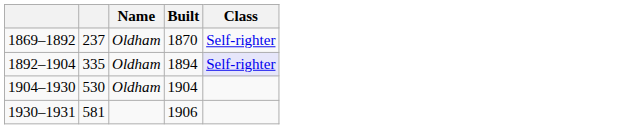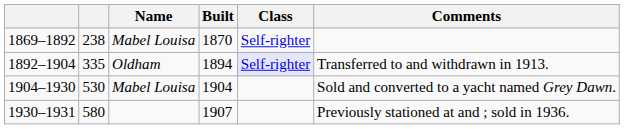+ column: Comments | Transferred to and withdrawn in 1913. | Sold and converted to a yacht named Grey Dawn. | Previously stationed at and ; sold in 1936.
1869–1892 | column 2: 237 -> 238
1869–1892 | Name: Oldham -> Mabel Louisa
1904–1930 | Name: Oldham -> Mabel Louisa
1930–1931 | column 2: 581 -> 580
1930–1931 | Built: 1906 -> 1907
